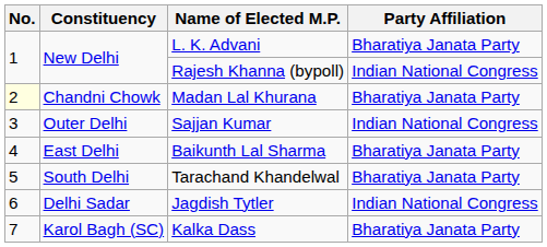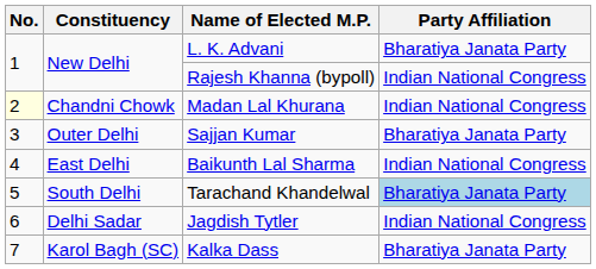Madan Lal Khurana | Party Affiliation: Bharatiya Janata Party -> Indian National Congress
Sajjan Kumar | Party Affiliation: Indian National Congress -> Bharatiya Janata Party
Baikunth Lal Sharma | Party Affiliation: Bharatiya Janata Party -> Indian National Congress
Tarachand Khandelwal | Party Affiliation: no background -> lightblue background
